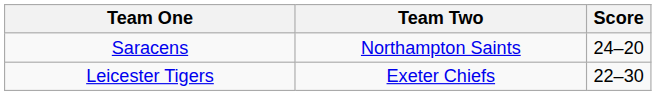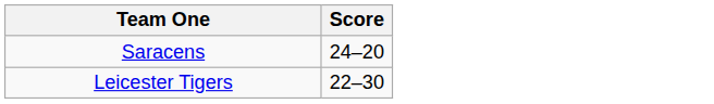- column: Team Two | Northampton Saints | Exeter Chiefs
